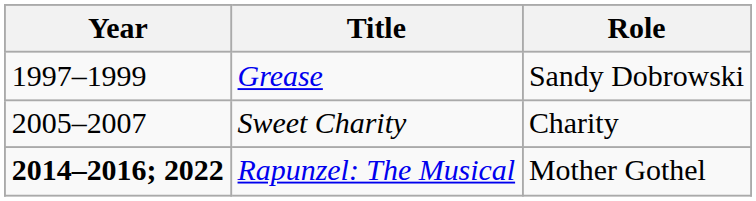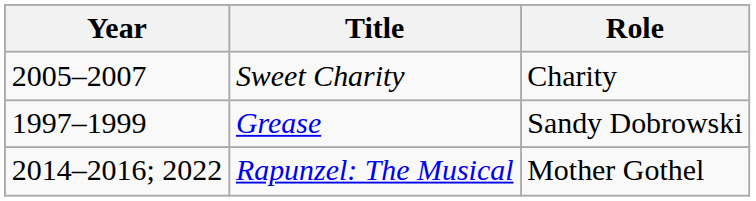rows swapped: Grease <-> Sweet Charity
Rapunzel: The Musical | Year: bold -> normal
